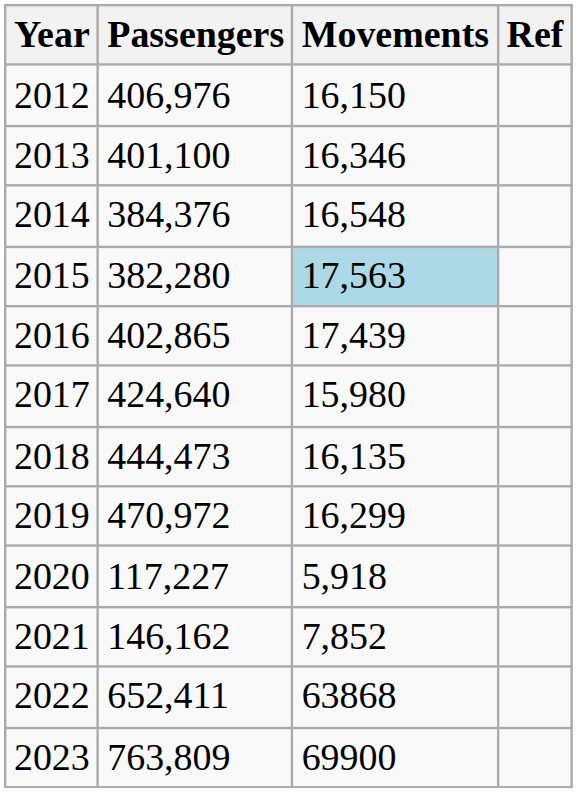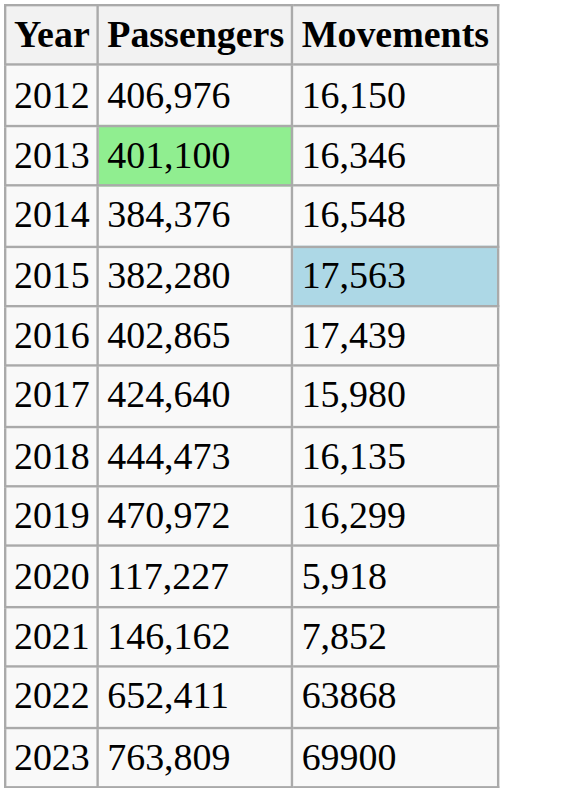- column: Ref
2013 | Passengers: no background -> lightgreen background
